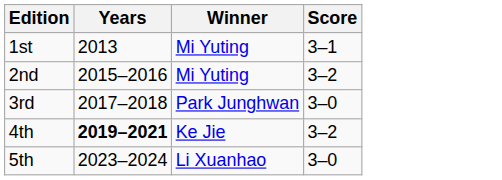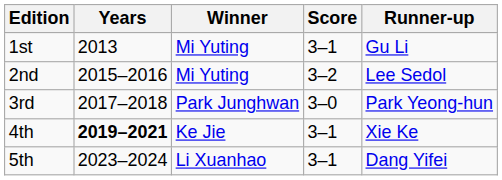+ column: Runner-up | Gu Li | Lee Sedol | Park Yeong-hun | Xie Ke | Dang Yifei
4th | Score: 3–2 -> 3–1
5th | Score: 3–0 -> 3–1
